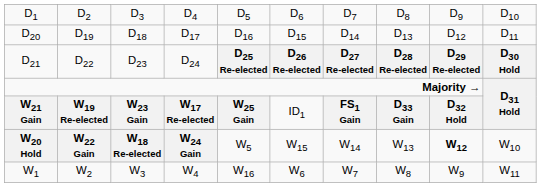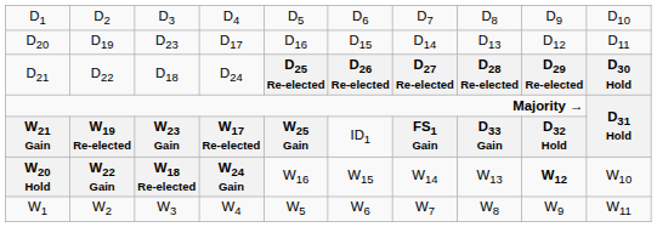D20 | column 3: D18 -> D23
D21 | column 3: D23 -> D18
W20 Hold | column 5: W5 -> W16
W1 | column 5: W16 -> W5
